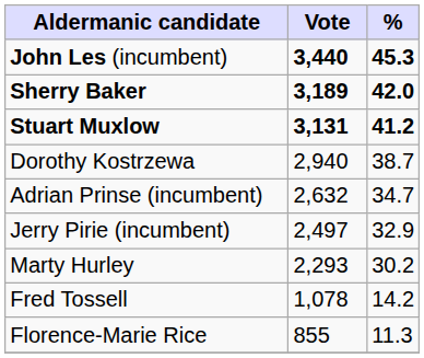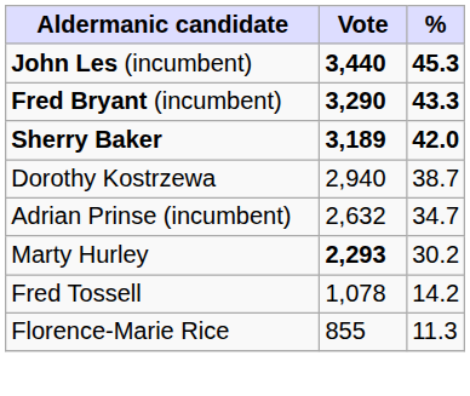+ row: Fred Bryant (incumbent) | 3,290 | 43.3
- row: Stuart Muxlow | 3,131 | 41.2
- row: Jerry Pirie (incumbent) | 2,497 | 32.9
Marty Hurley | Vote: normal -> bold
